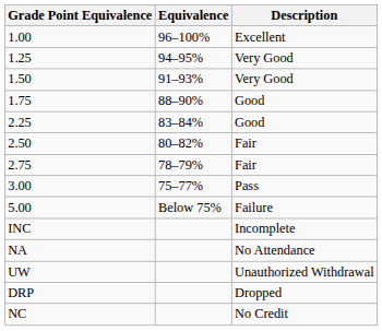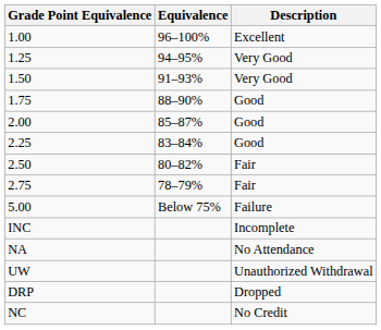+ row: 2.00 | 85–87% | Good
- row: 3.00 | 75–77% | Pass
